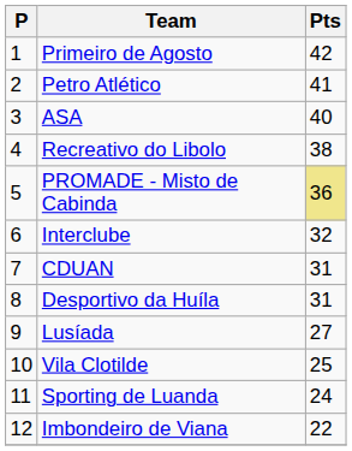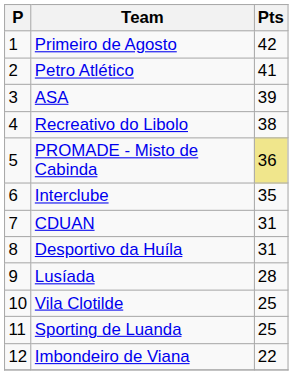ASA | Pts: 40 -> 39
Interclube | Pts: 32 -> 35
Lusíada | Pts: 27 -> 28
Sporting de Luanda | Pts: 24 -> 25
